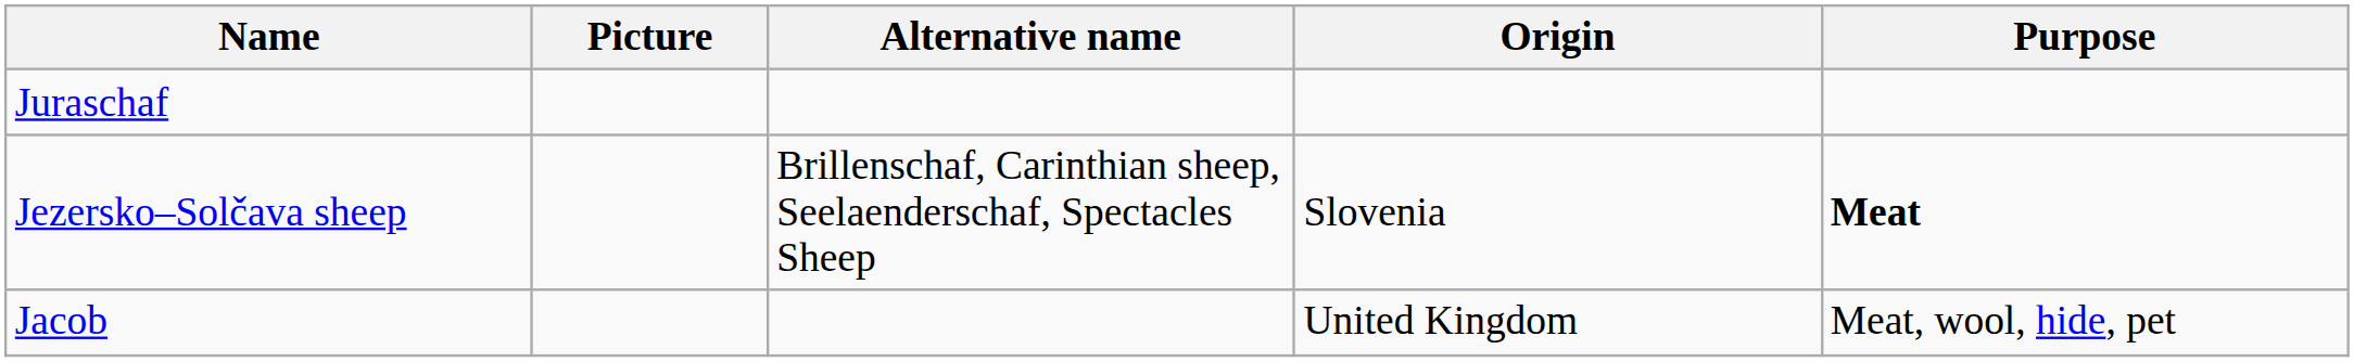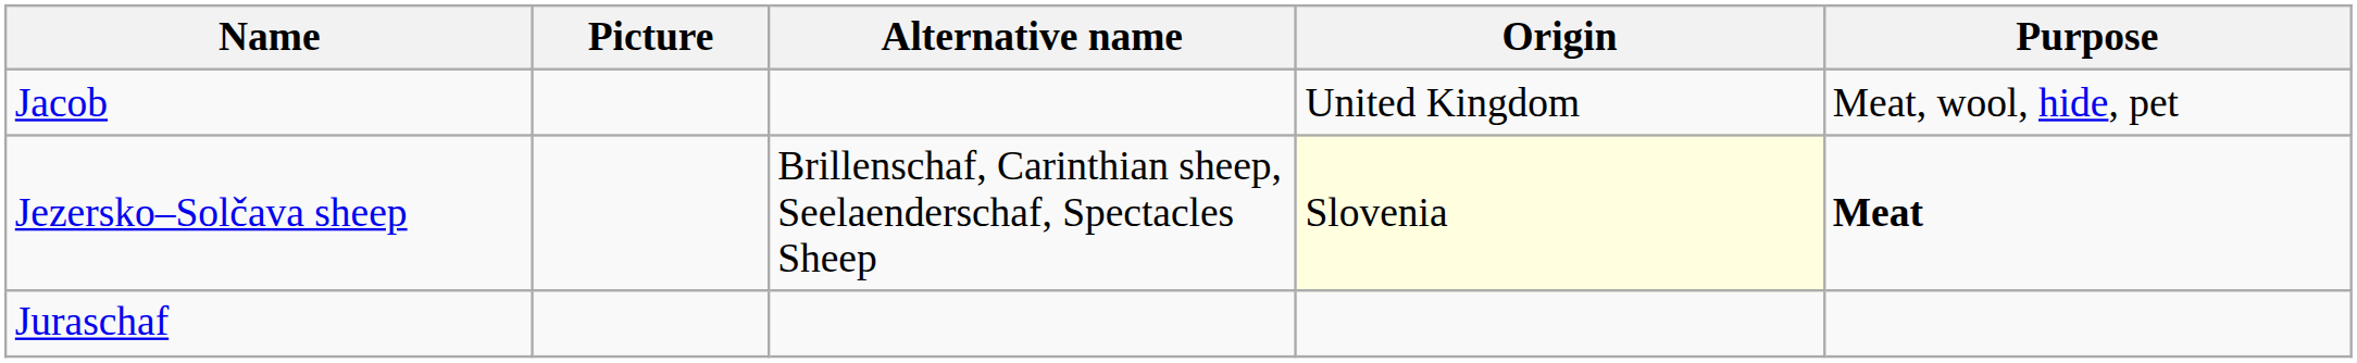rows swapped: Jacob <-> Juraschaf
Jezersko–Solčava sheep | Origin: no background -> lightyellow background
